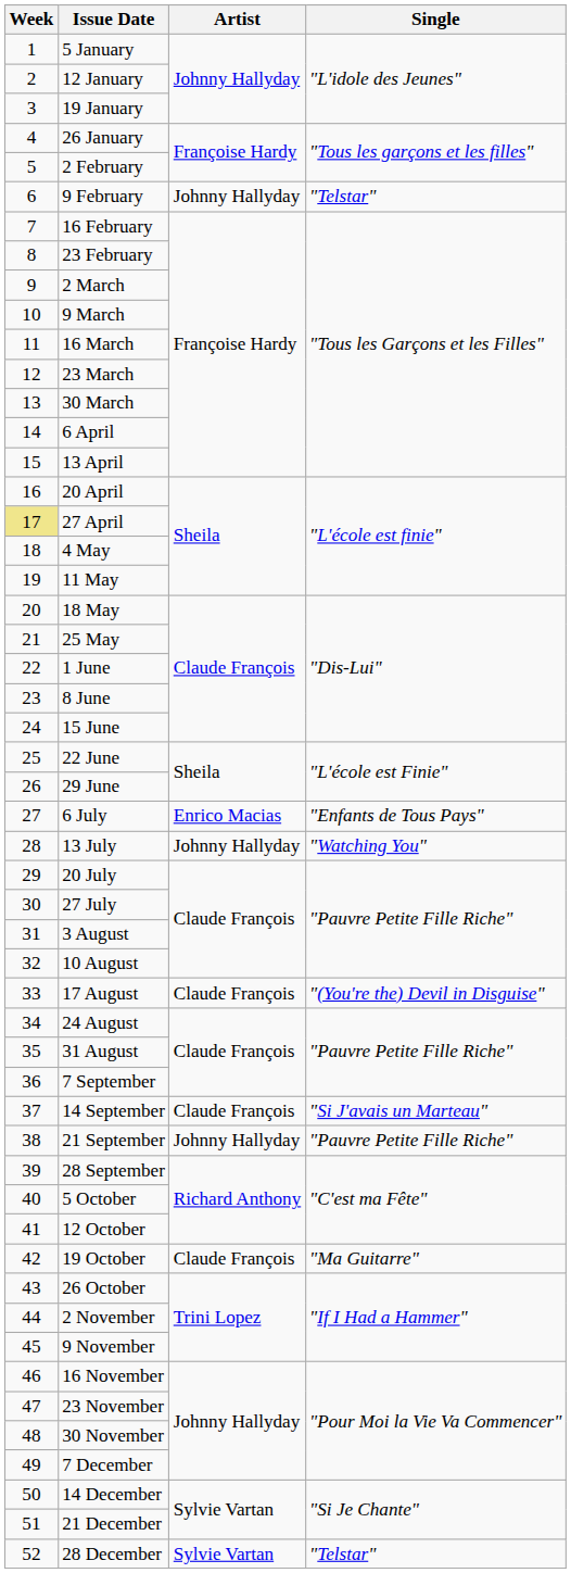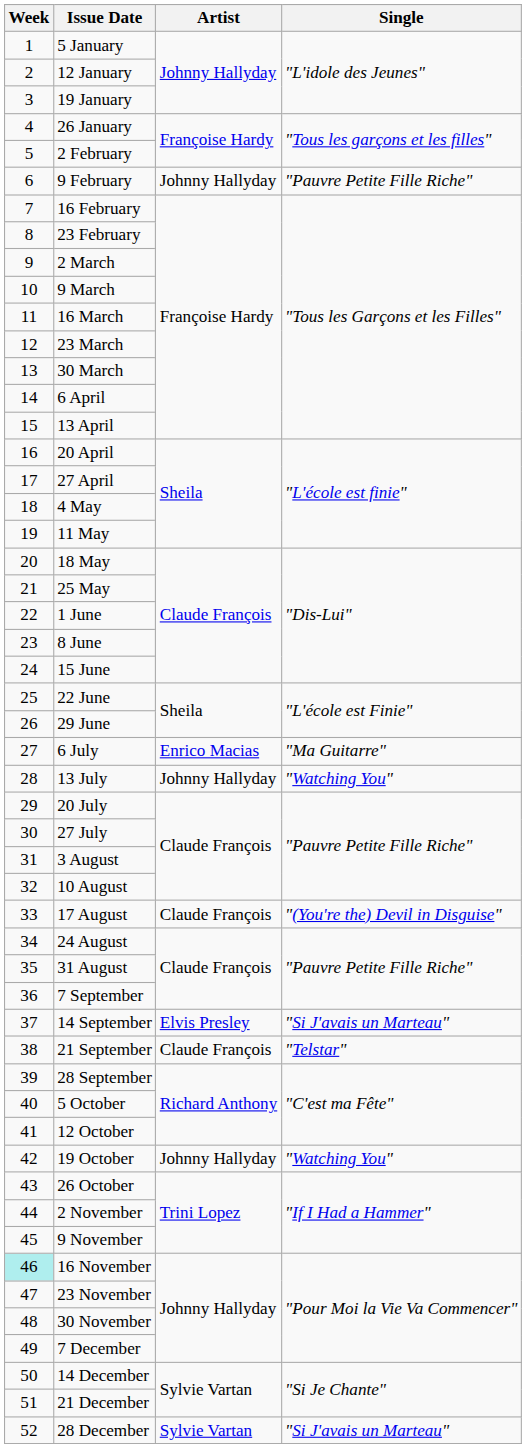9 February | Single: "Telstar" -> "Pauvre Petite Fille Riche"
27 April | Week: khaki background -> no background
6 July | Single: "Enfants de Tous Pays" -> "Ma Guitarre"
14 September | Artist: Claude François -> Elvis Presley
21 September | Artist: Johnny Hallyday -> Claude François
21 September | Single: "Pauvre Petite Fille Riche" -> "Telstar"
19 October | Artist: Claude François -> Johnny Hallyday
19 October | Single: "Ma Guitarre" -> "Watching You"
16 November | Week: no background -> paleturquoise background
28 December | Single: "Telstar" -> "Si J'avais un Marteau"
